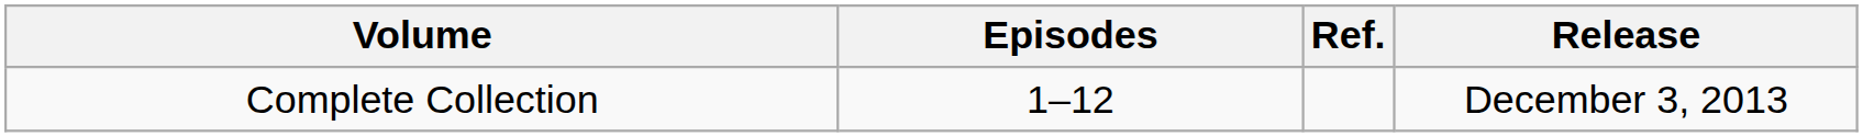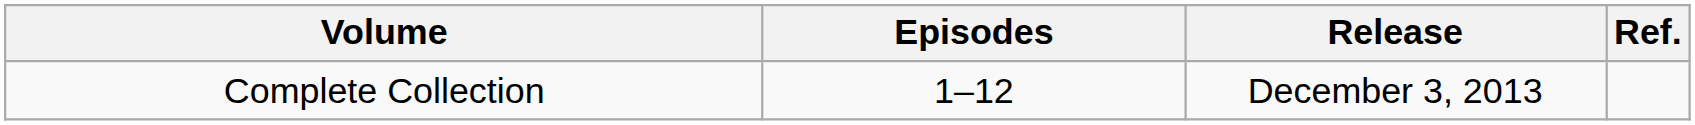columns swapped: Release <-> Ref.
